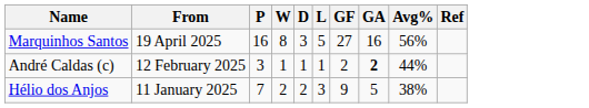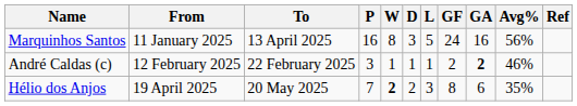+ column: To | 13 April 2025 | 22 February 2025 | 20 May 2025
Marquinhos Santos | From: 19 April 2025 -> 11 January 2025
Marquinhos Santos | GF: 27 -> 24
André Caldas (c) | Avg%: 44% -> 46%
Hélio dos Anjos | From: 11 January 2025 -> 19 April 2025
Hélio dos Anjos | W: normal -> bold
Hélio dos Anjos | GF: 9 -> 8
Hélio dos Anjos | GA: 5 -> 6
Hélio dos Anjos | Avg%: 38% -> 35%
